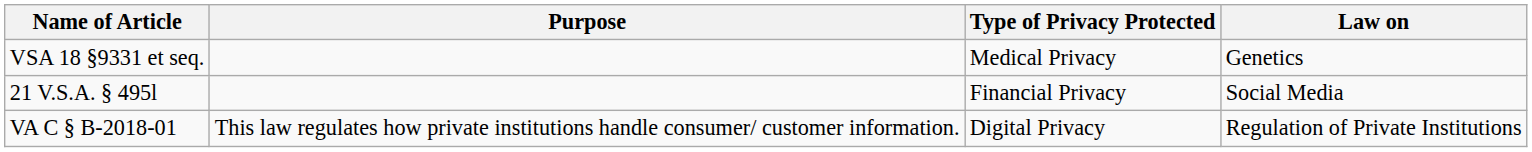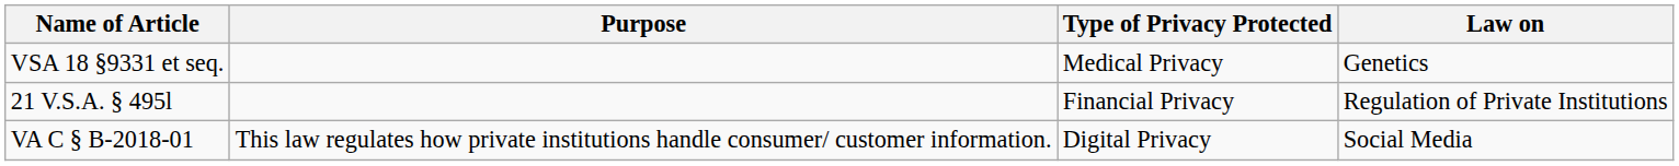21 V.S.A. § 495l | Law on: Social Media -> Regulation of Private Institutions
VA C § B-2018-01 | Law on: Regulation of Private Institutions -> Social Media
